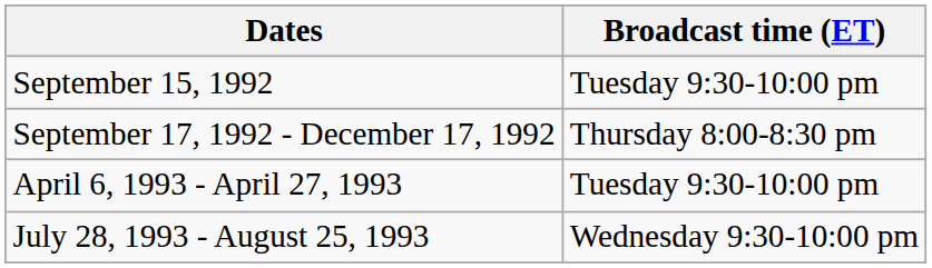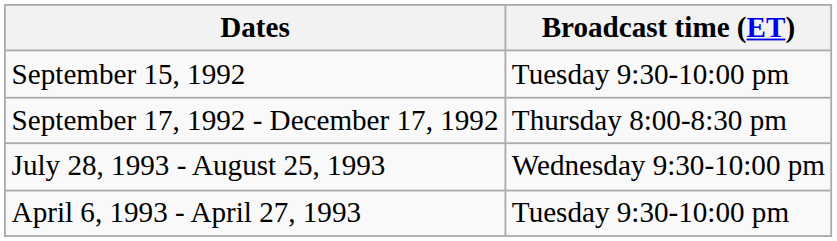rows swapped: April 6, 1993 - April 27, 1993 <-> July 28, 1993 - August 25, 1993
